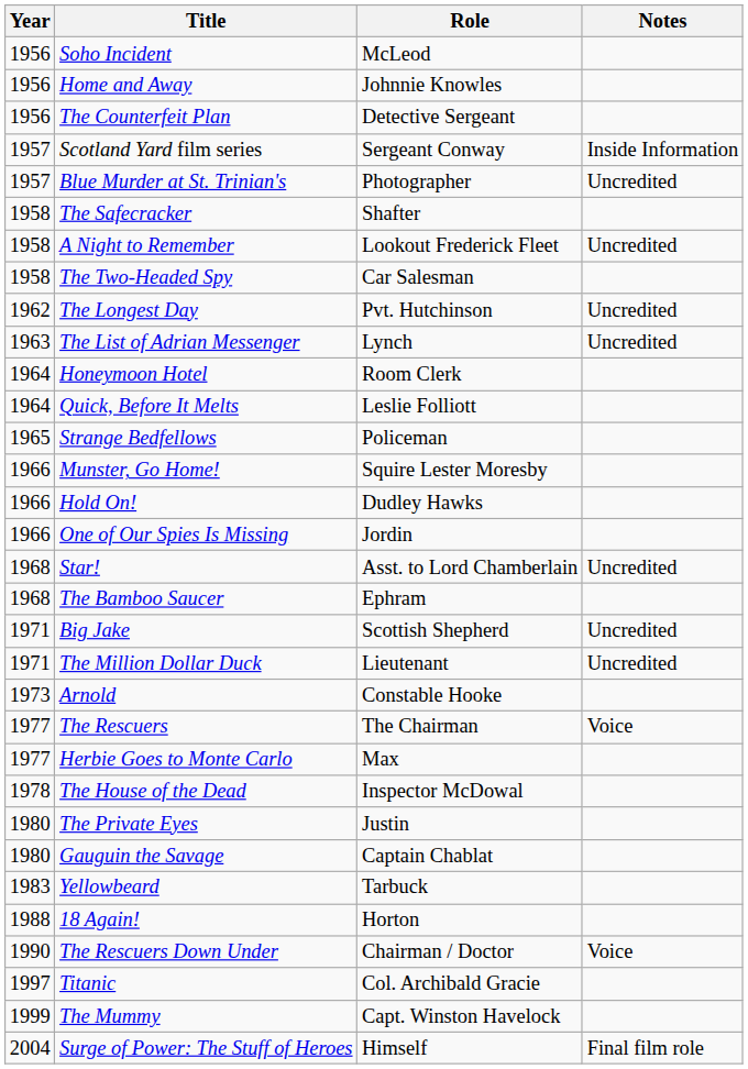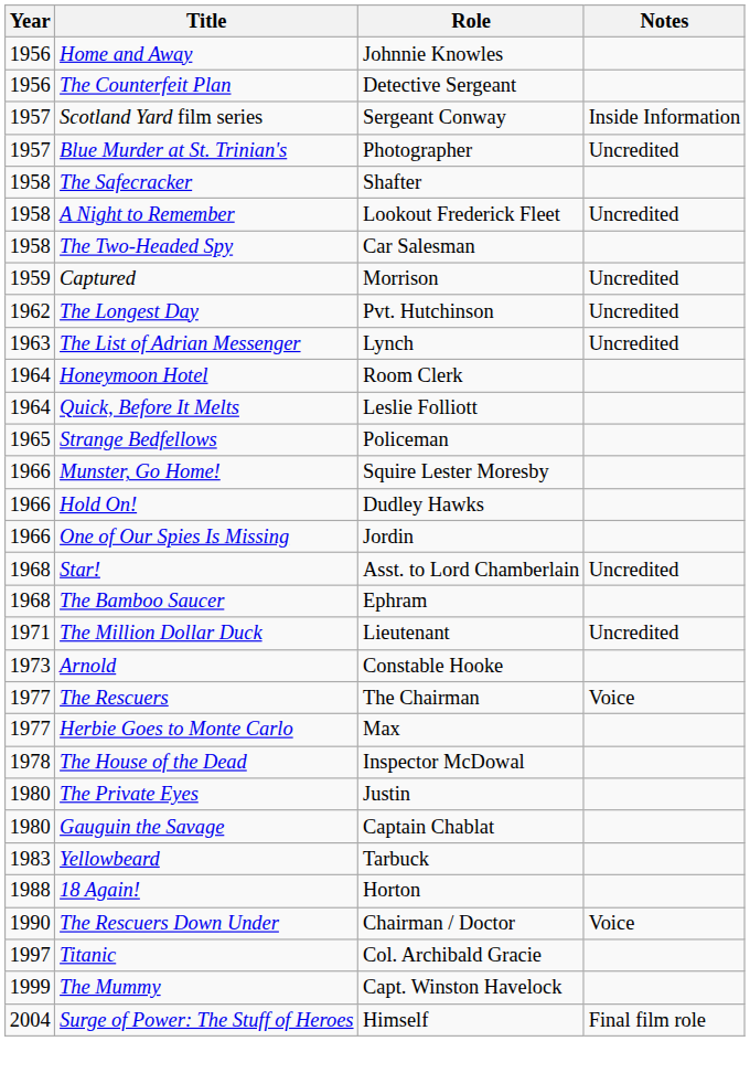- row: 1956 | Soho Incident | McLeod
+ row: 1959 | Captured | Morrison | Uncredited
- row: 1971 | Big Jake | Scottish Shepherd | Uncredited
